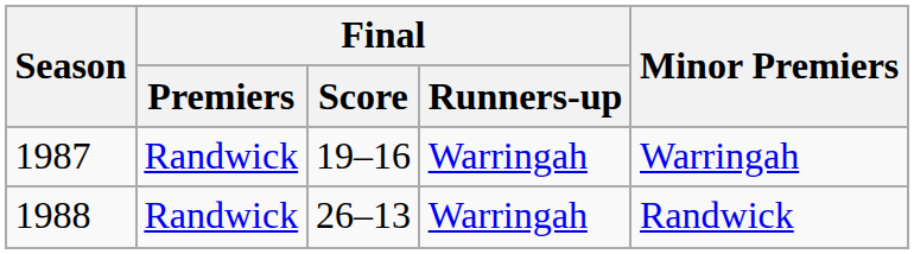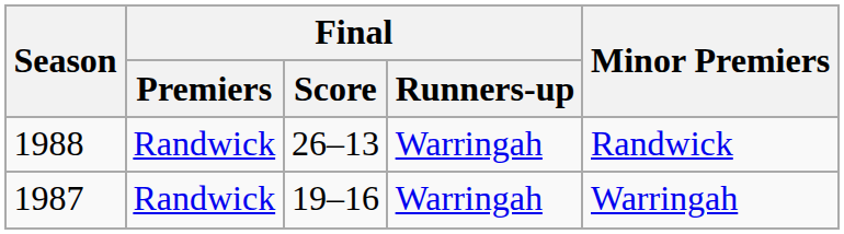rows swapped: 1987 <-> 1988
